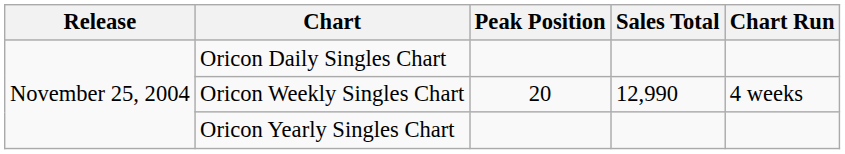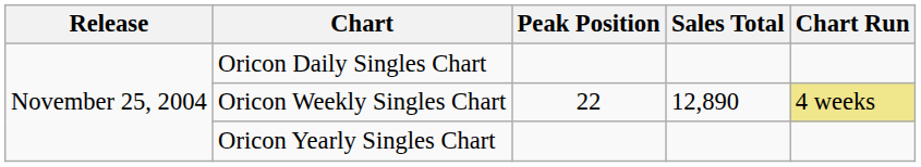Oricon Weekly Singles Chart | Peak Position: 20 -> 22
Oricon Weekly Singles Chart | Sales Total: 12,990 -> 12,890
Oricon Weekly Singles Chart | Chart Run: no background -> khaki background
